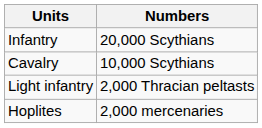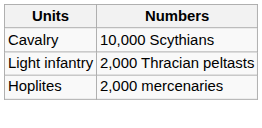- row: Infantry | 20,000 Scythians
